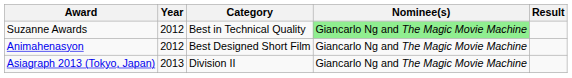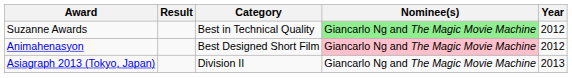columns swapped: Year <-> Result
Animahenasyon | Nominee(s): no background -> pink background
